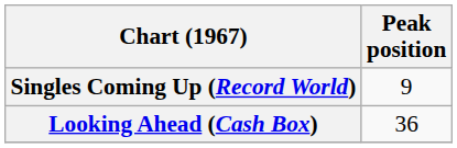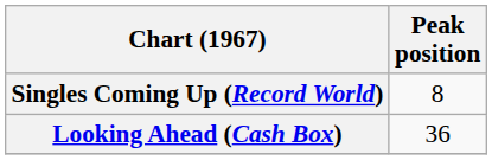Singles Coming Up (Record World) | Peak position: 9 -> 8
